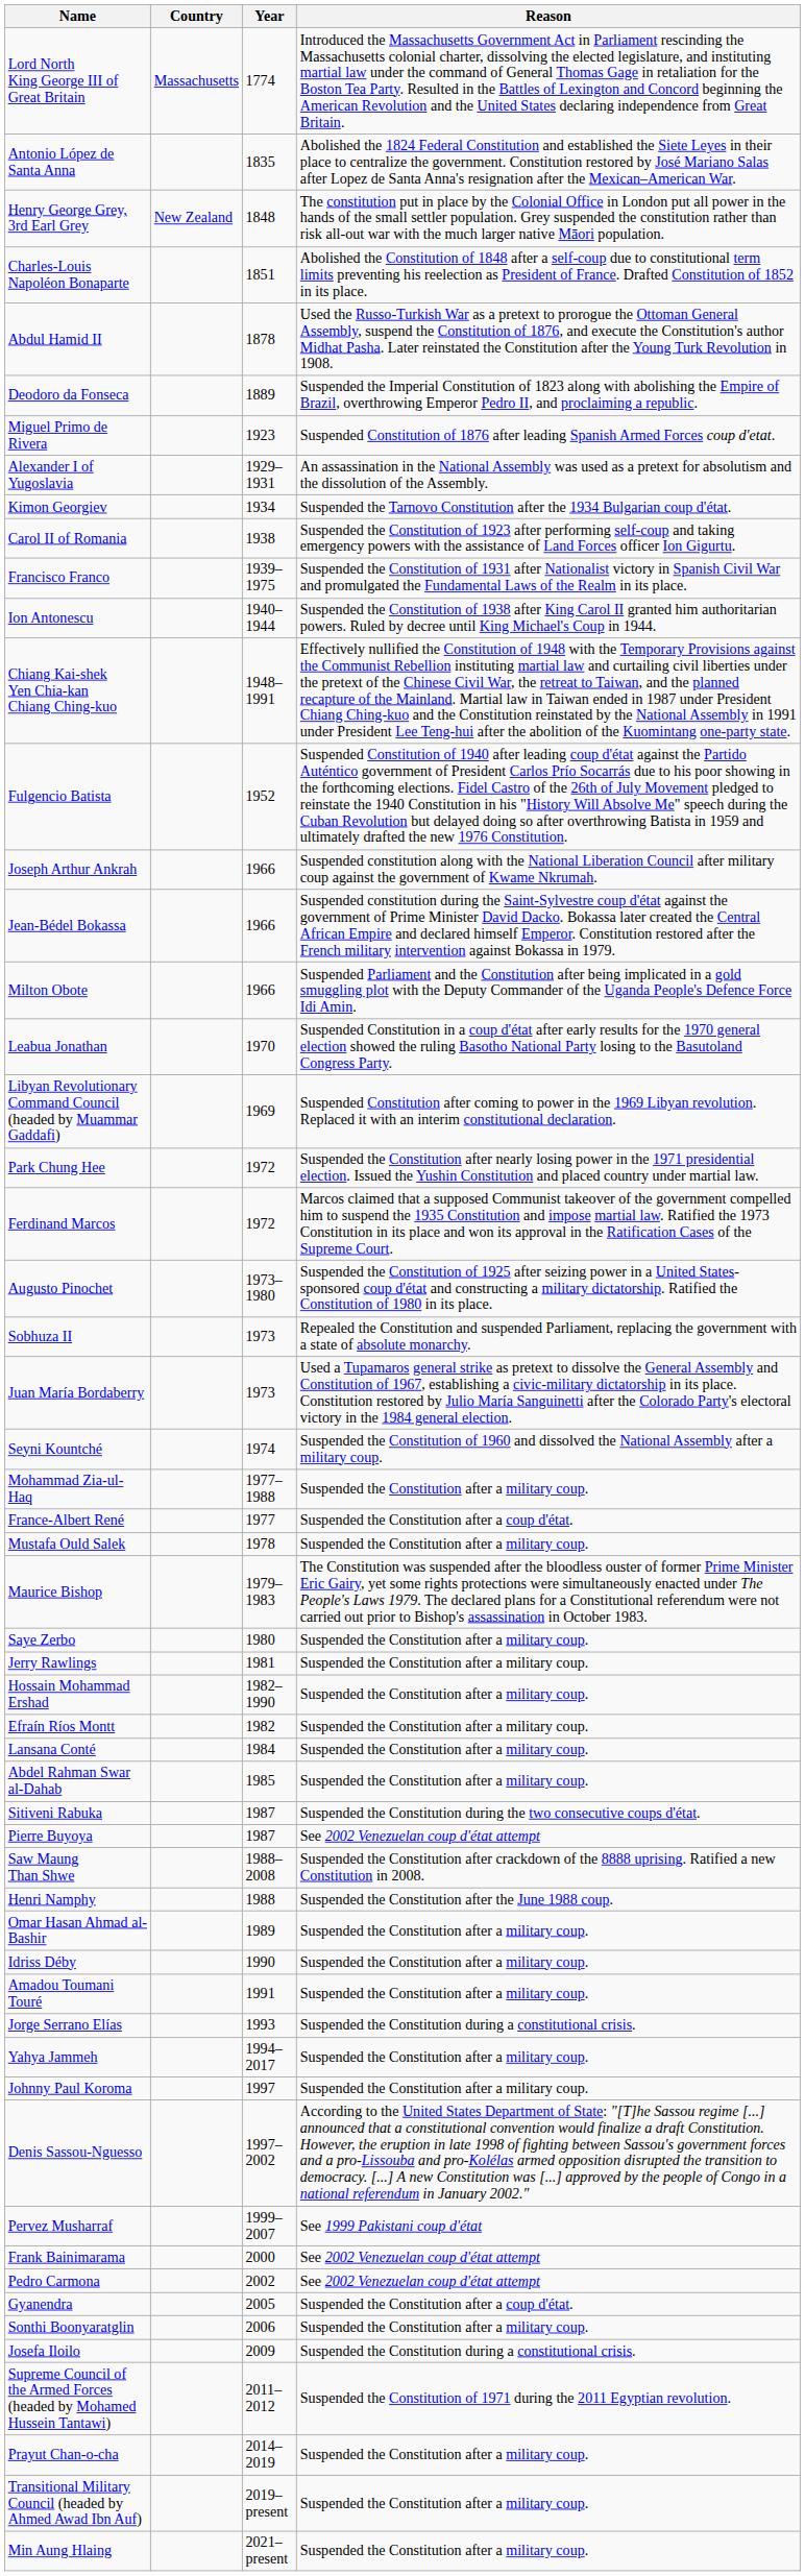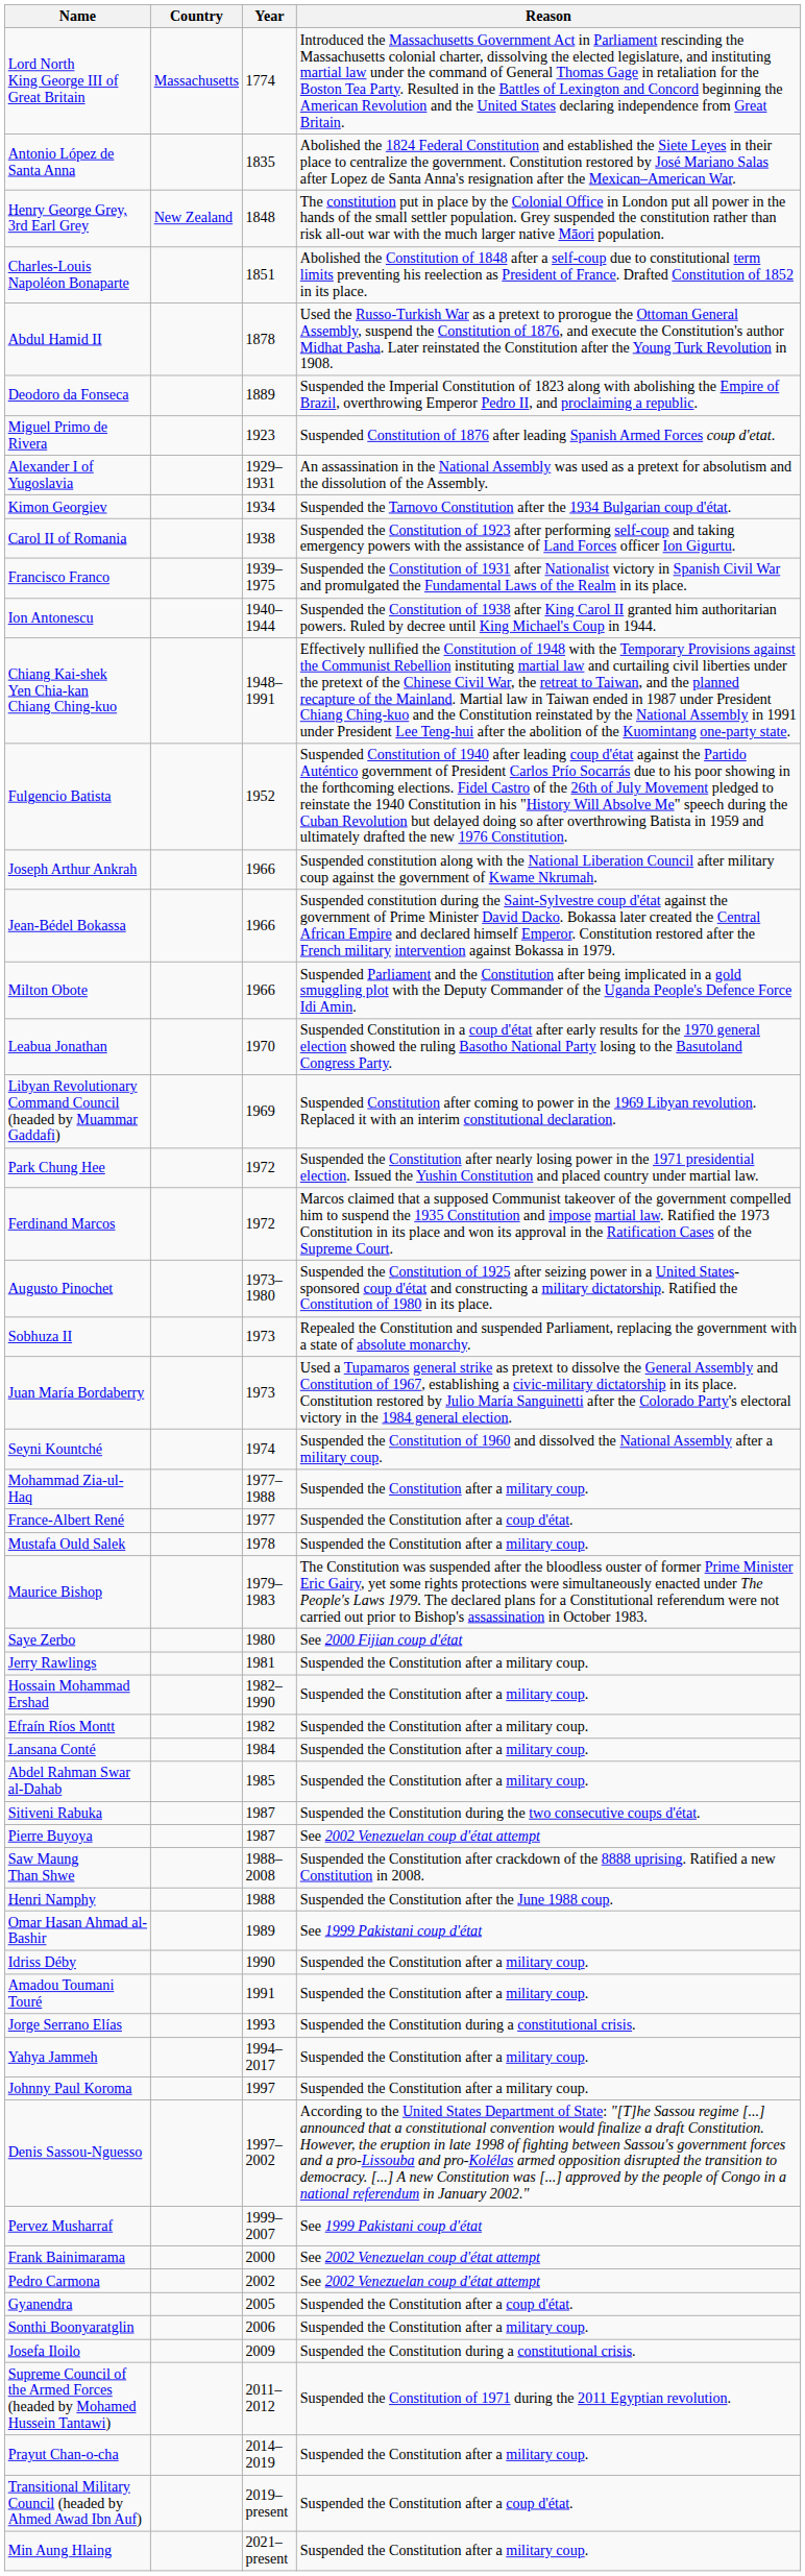Saye Zerbo | Reason: Suspended the Constitution after a military coup. -> See 2000 Fijian coup d'état
Omar Hasan Ahmad al-Bashir | Reason: Suspended the Constitution after a military coup. -> See 1999 Pakistani coup d'état
Transitional Military Council (headed by Ahmed Awad Ibn Auf) | Reason: Suspended the Constitution after a military coup. -> Suspended the Constitution after a coup d'état.
